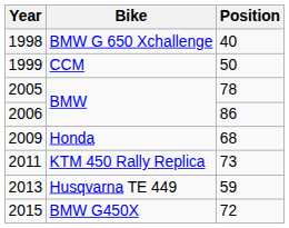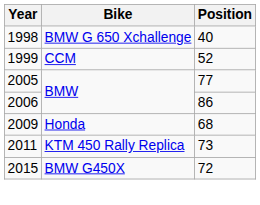1999 | Position: 50 -> 52
2005 | Position: 78 -> 77
- row: 2013 | Husqvarna TE 449 | 59
